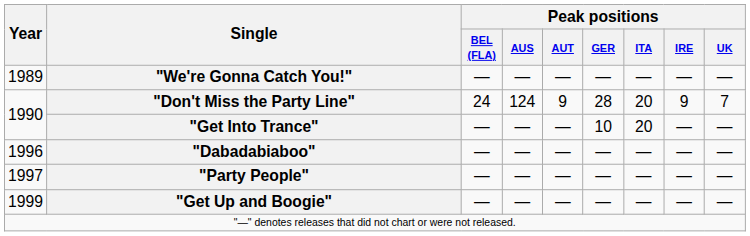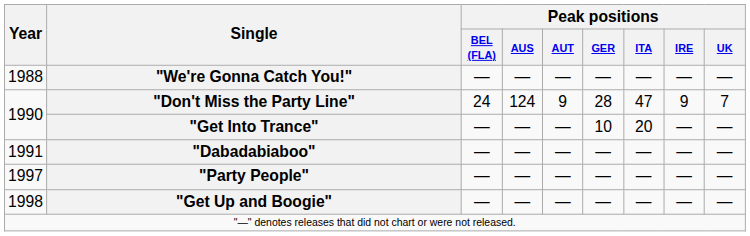"We're Gonna Catch You!" | Year: 1989 -> 1988
"Don't Miss the Party Line" | Peak positions / ITA: 20 -> 47
"Dabadabiaboo" | Year: 1996 -> 1991
"Get Up and Boogie" | Year: 1999 -> 1998
